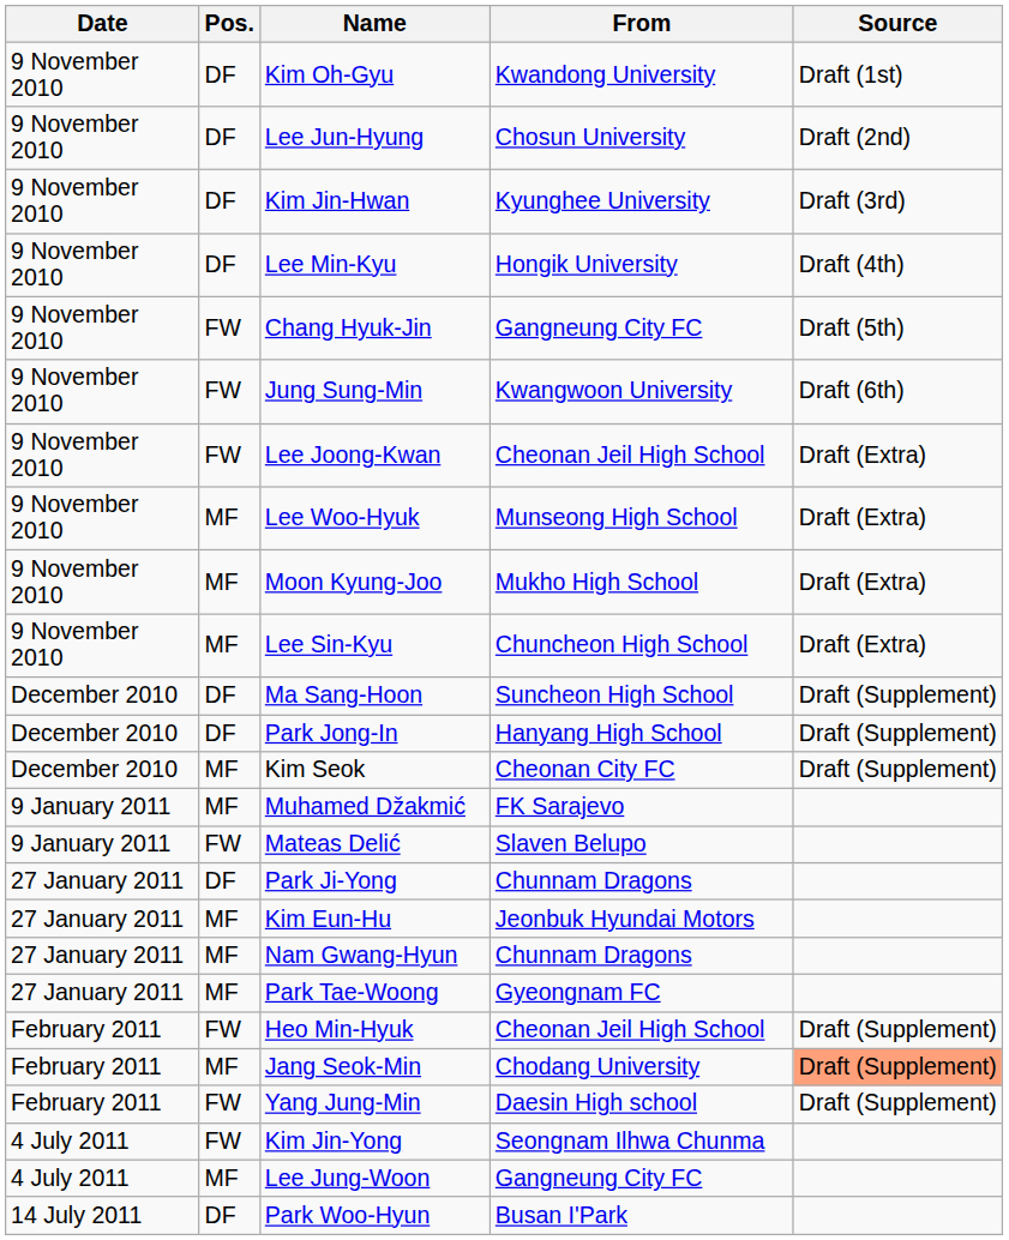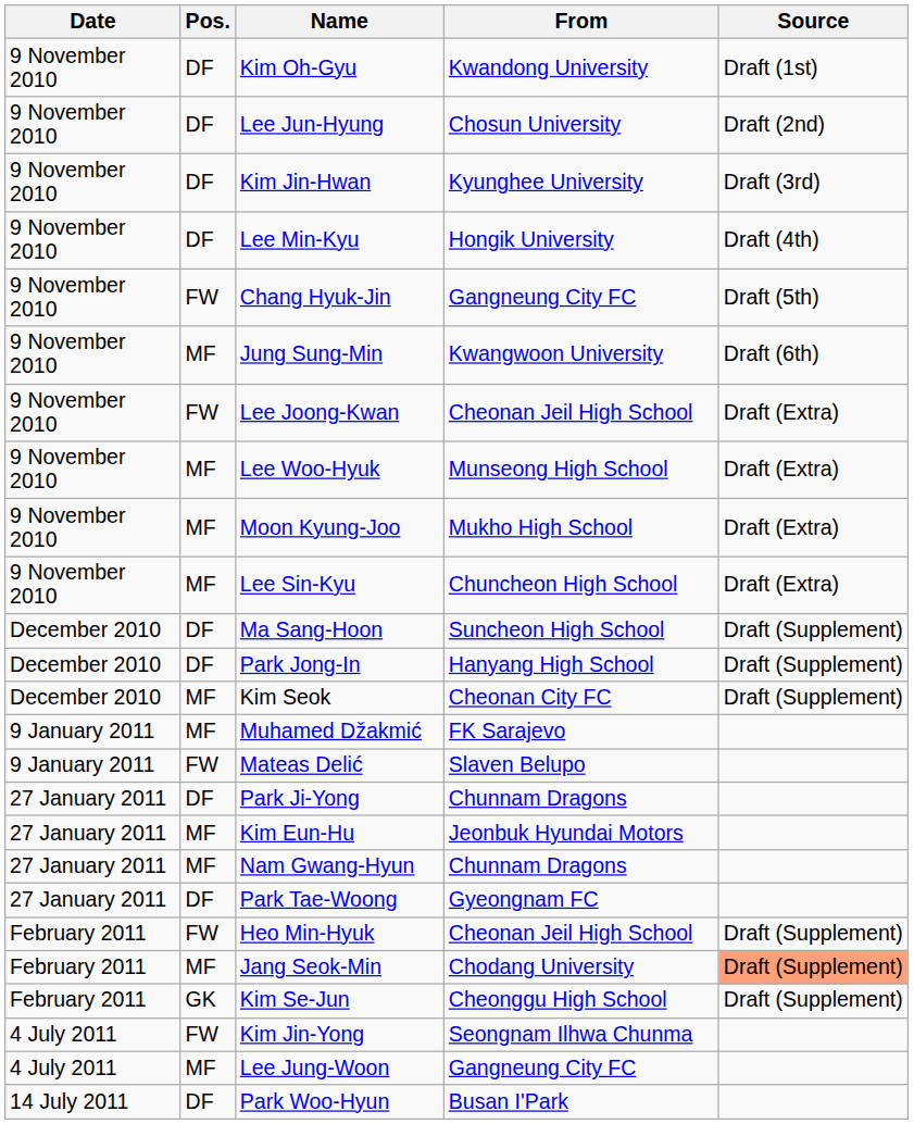Jung Sung-Min | Pos.: FW -> MF
Park Tae-Woong | Pos.: MF -> DF
- row: February 2011 | FW | Yang Jung-Min | Daesin High school | Draft (Supplement)
+ row: February 2011 | GK | Kim Se-Jun | Cheonggu High School | Draft (Supplement)
